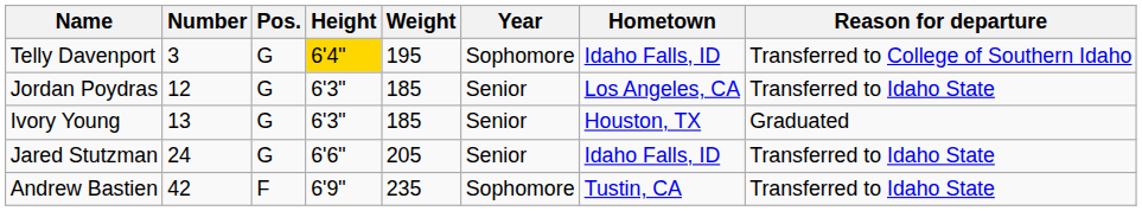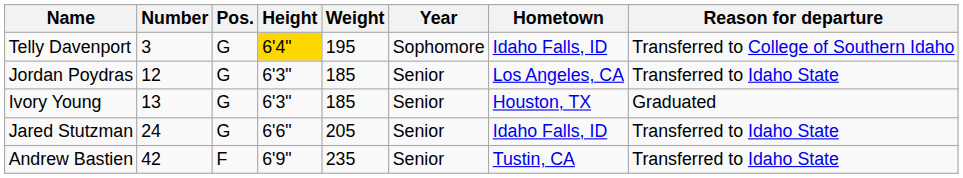Andrew Bastien | Year: Sophomore -> Senior
